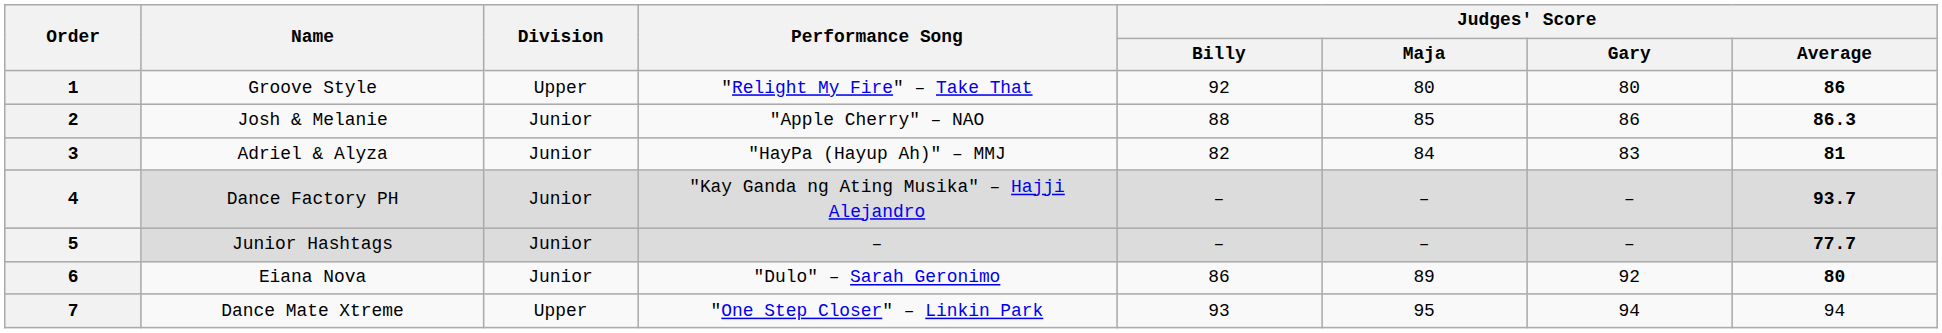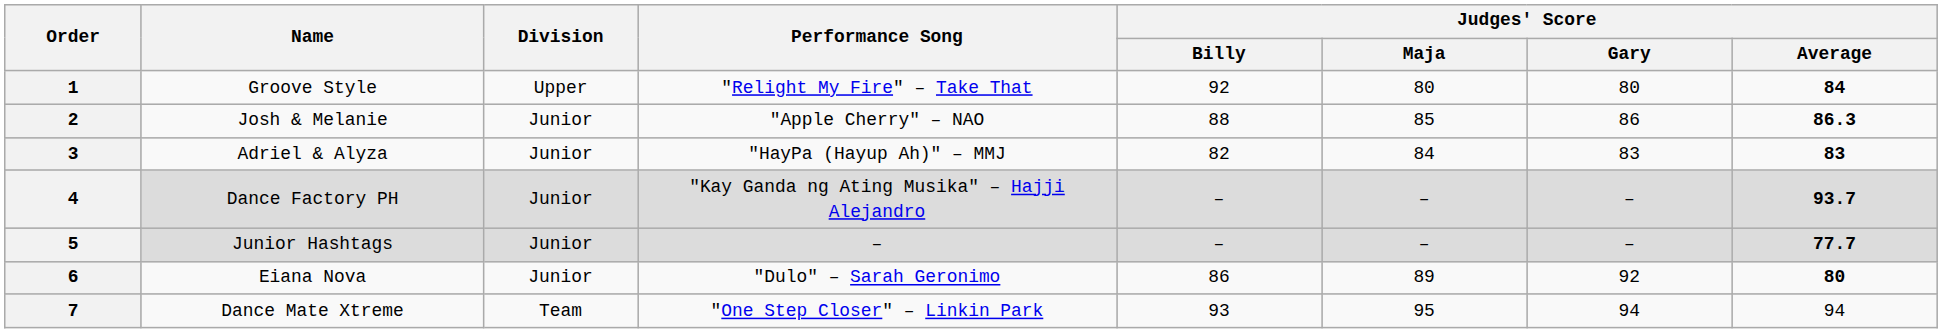1 | Judges' Score / Average: 86 -> 84
3 | Judges' Score / Average: 81 -> 83
7 | Division: Upper -> Team
